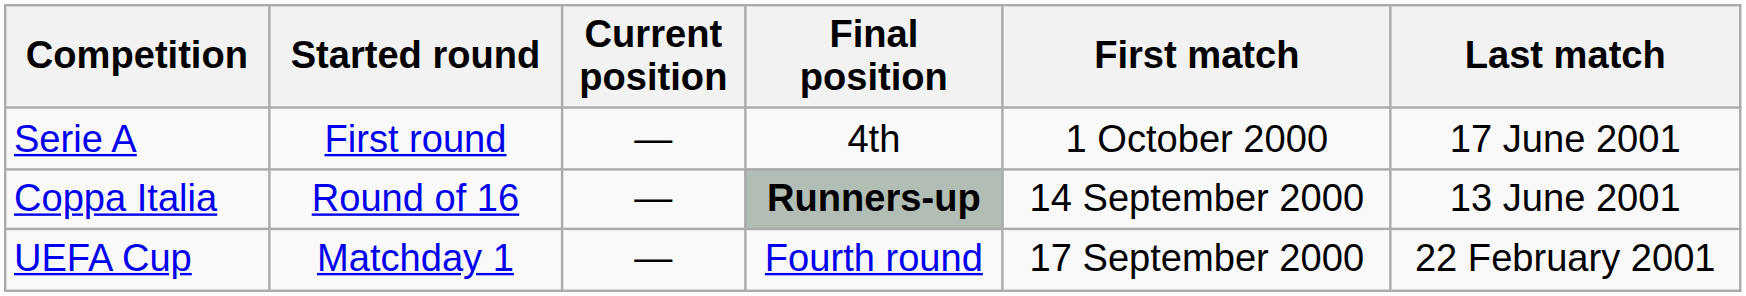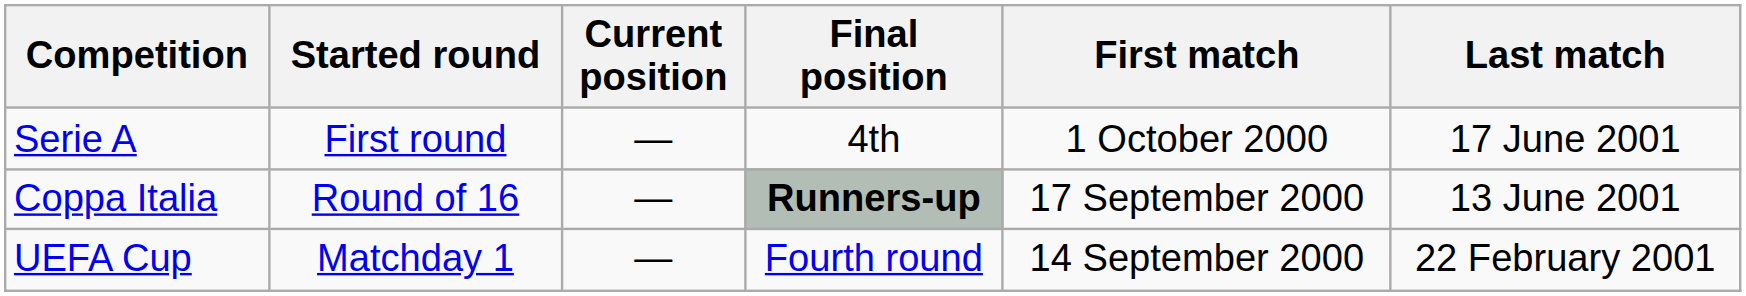Coppa Italia | First match: 14 September 2000 -> 17 September 2000
UEFA Cup | First match: 17 September 2000 -> 14 September 2000
